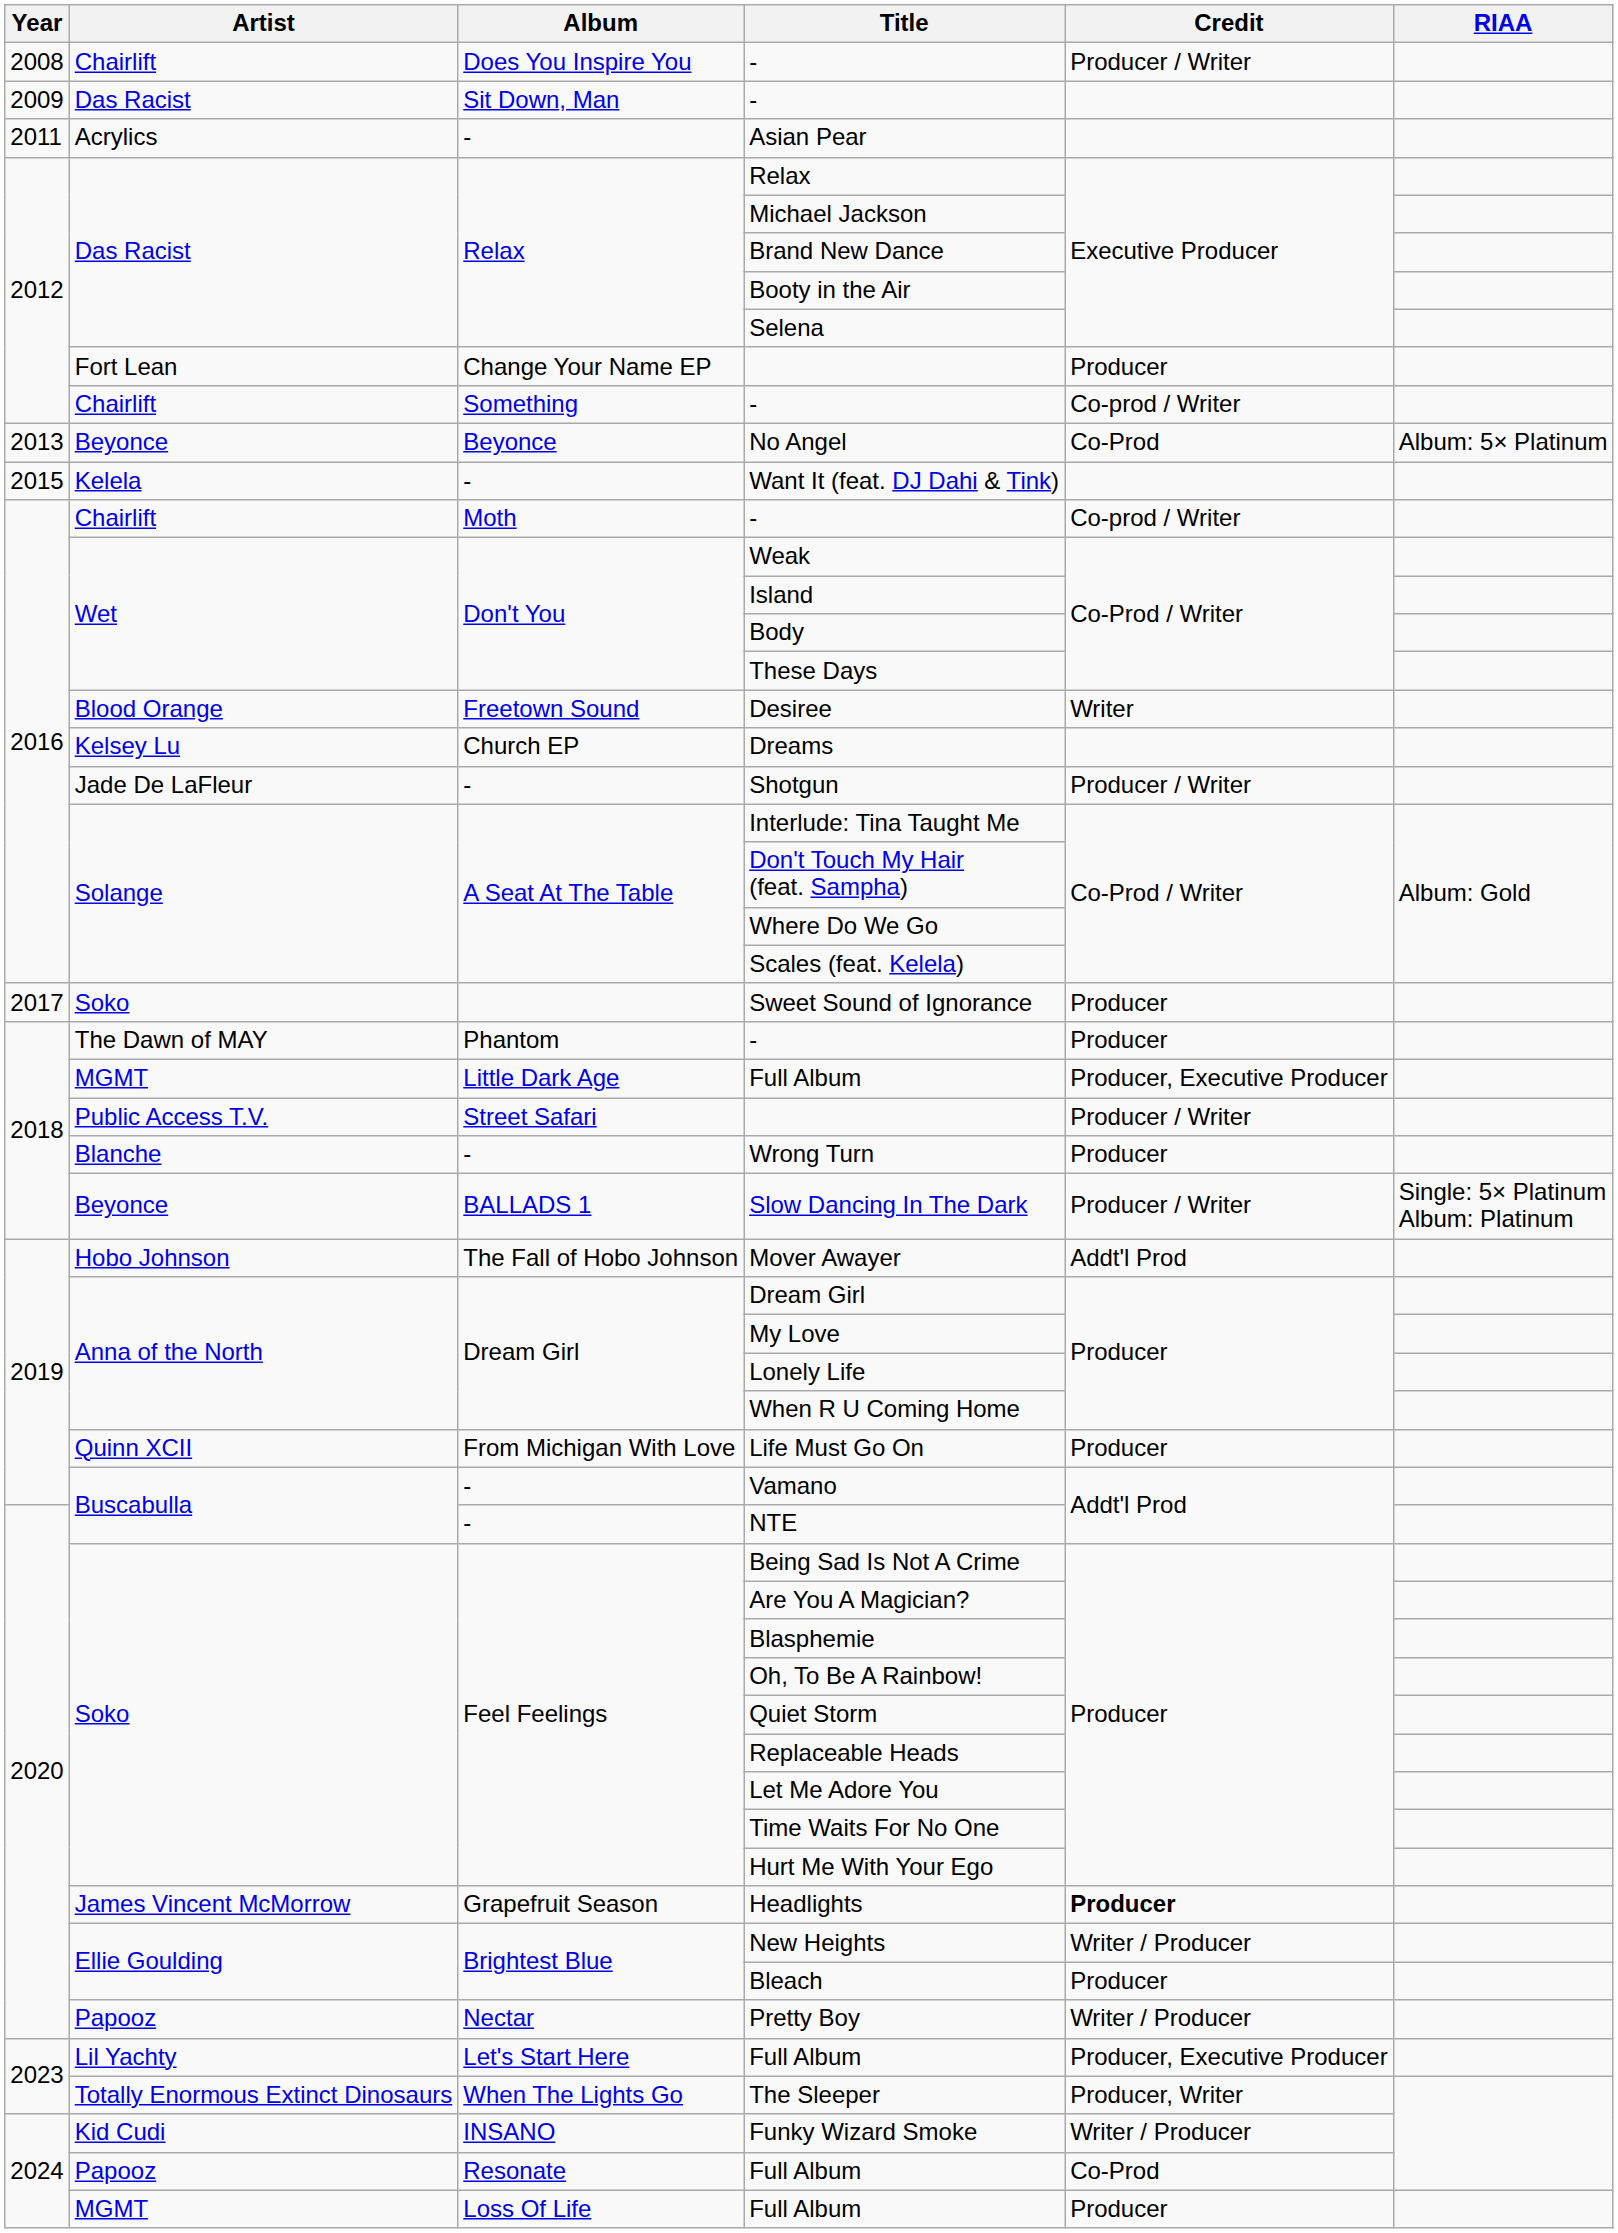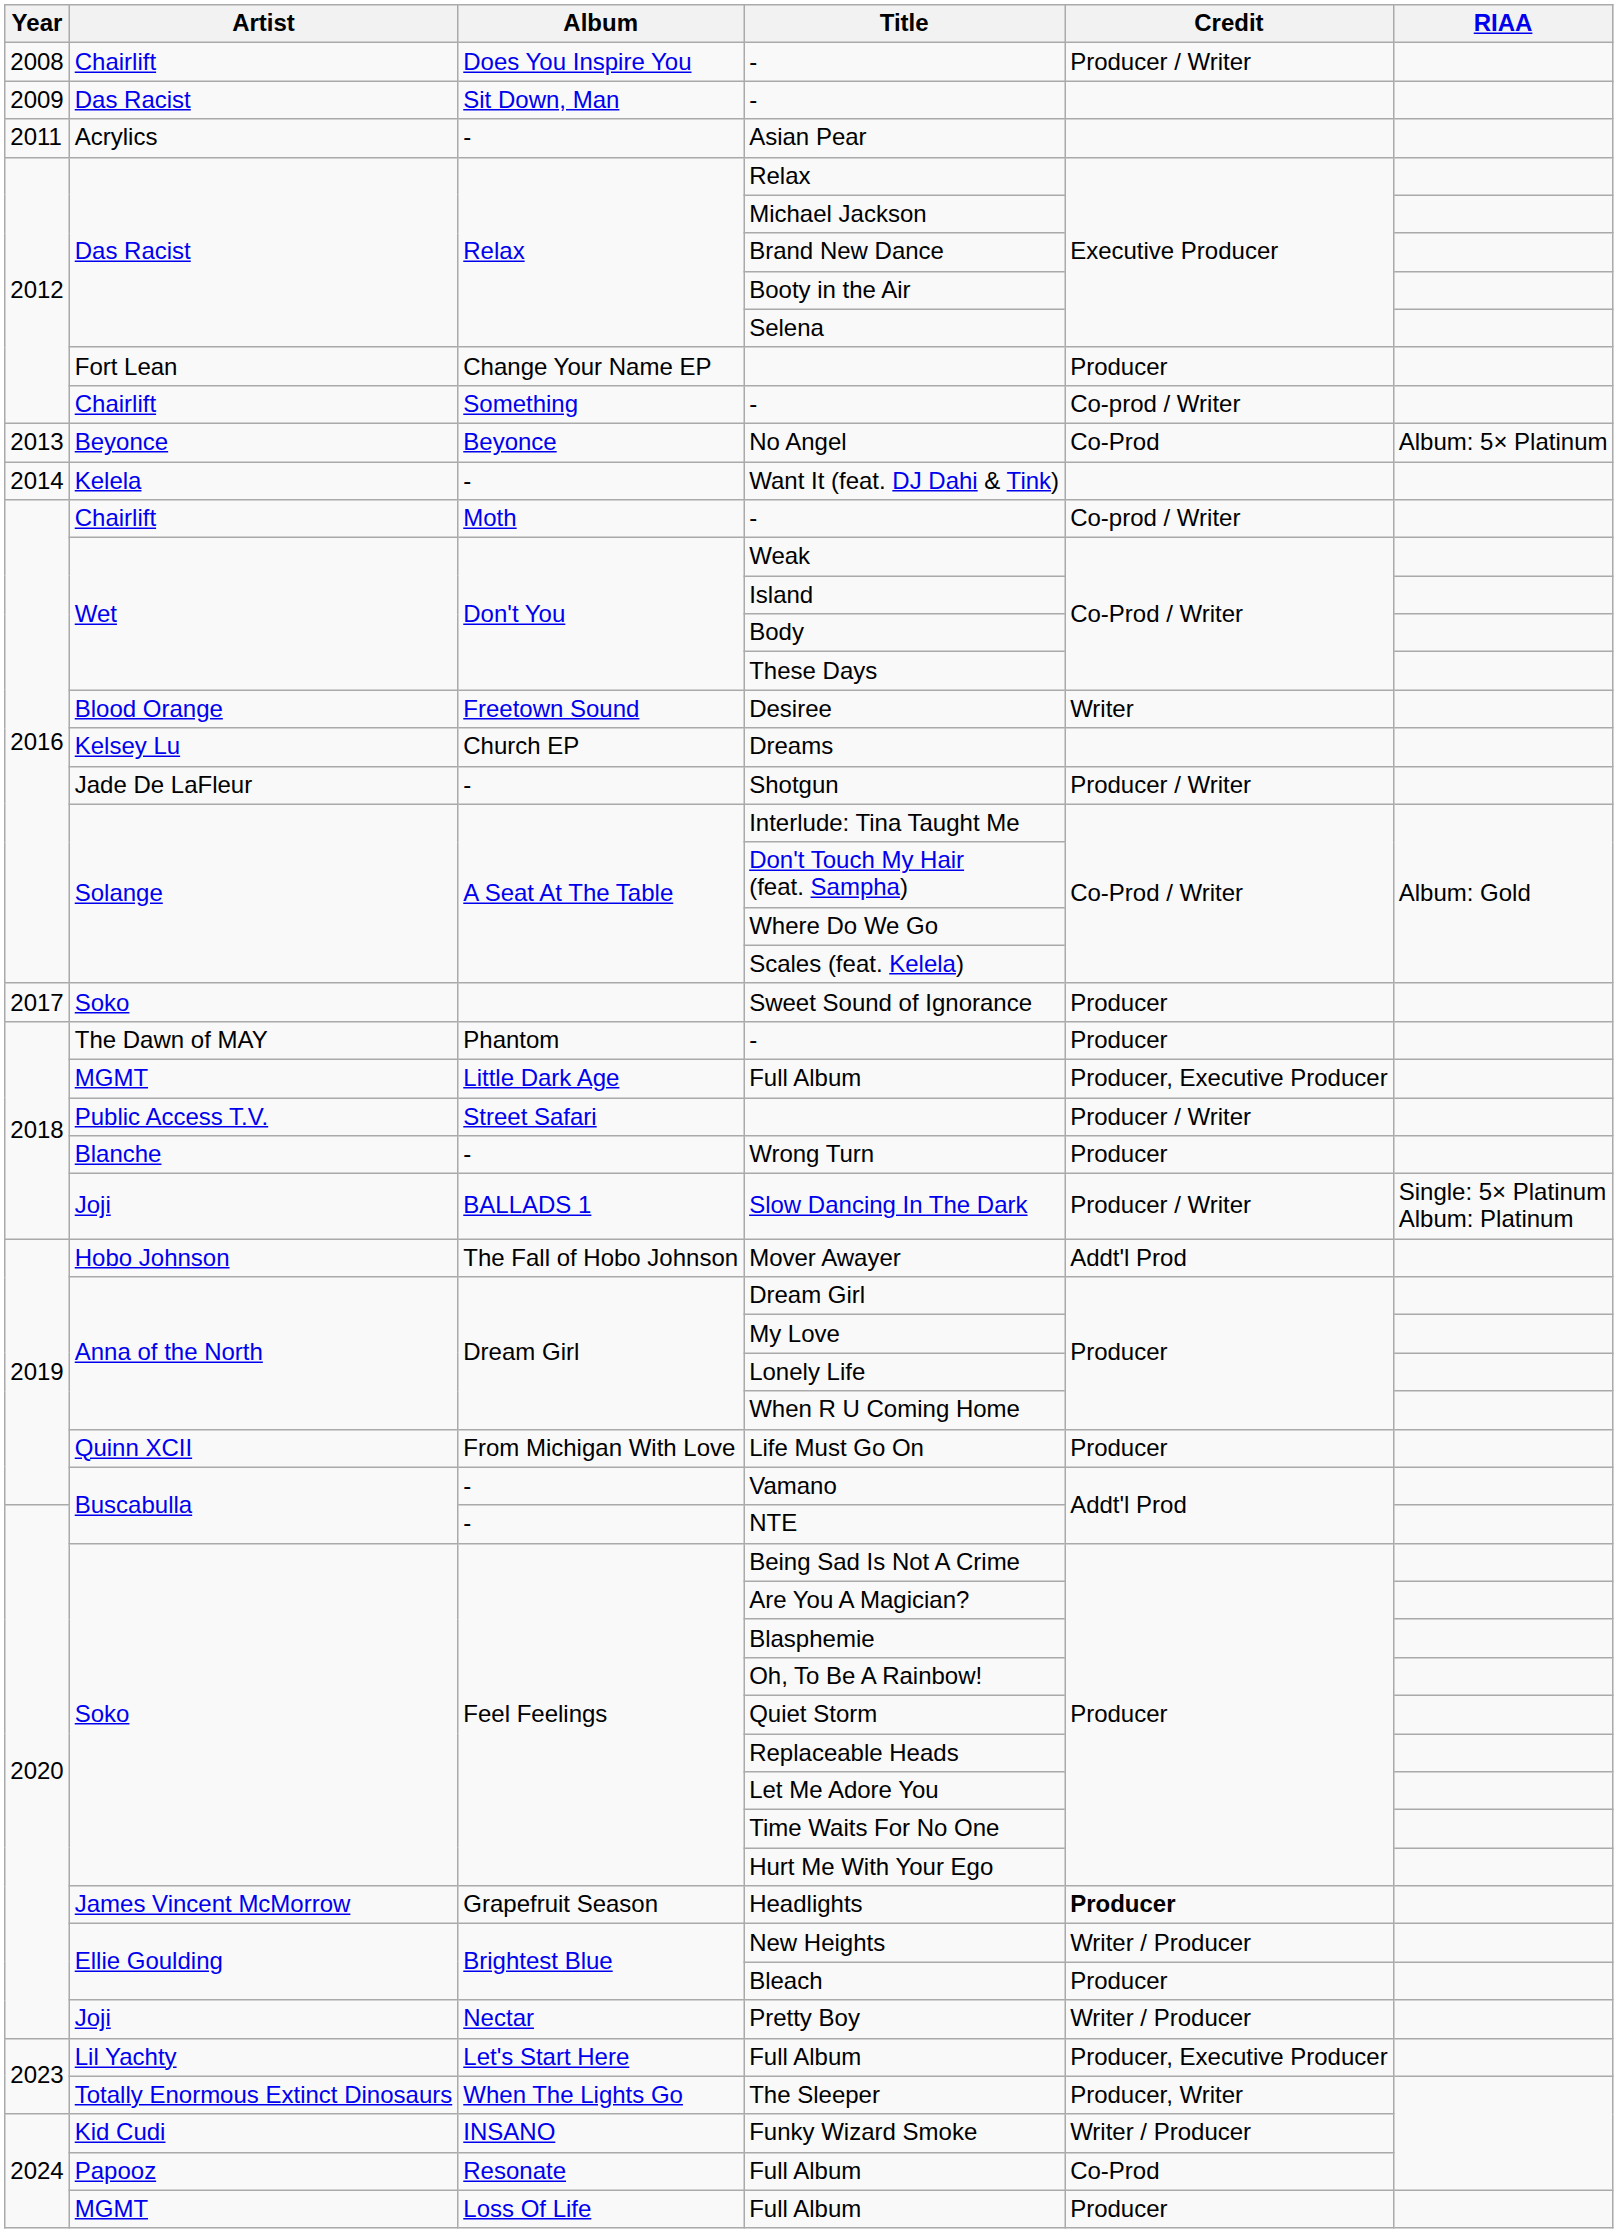Want It (feat. DJ Dahi & Tink) | Year: 2015 -> 2014
Slow Dancing In The Dark | Artist: Beyonce -> Joji
Pretty Boy | Artist: Papooz -> Joji
